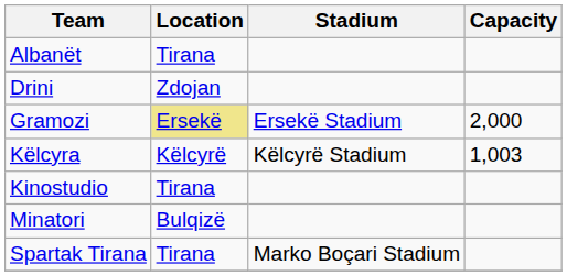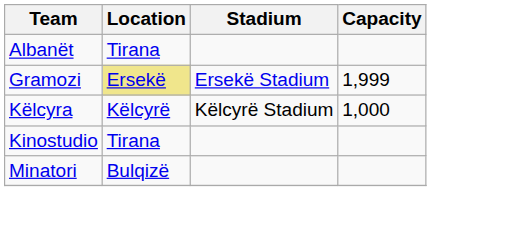- row: Drini | Zdojan
Gramozi | Capacity: 2,000 -> 1,999
Këlcyra | Capacity: 1,003 -> 1,000
- row: Spartak Tirana | Tirana | Marko Boçari Stadium
